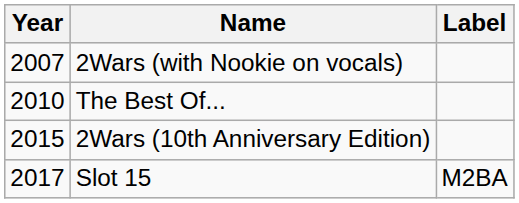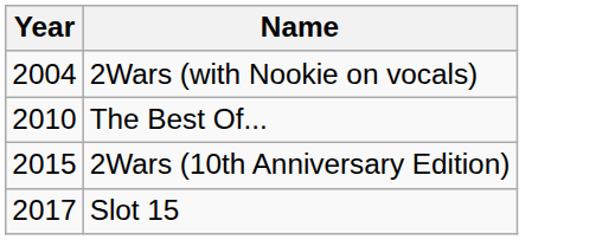- column: Label | M2BA
2Wars (with Nookie on vocals) | Year: 2007 -> 2004
